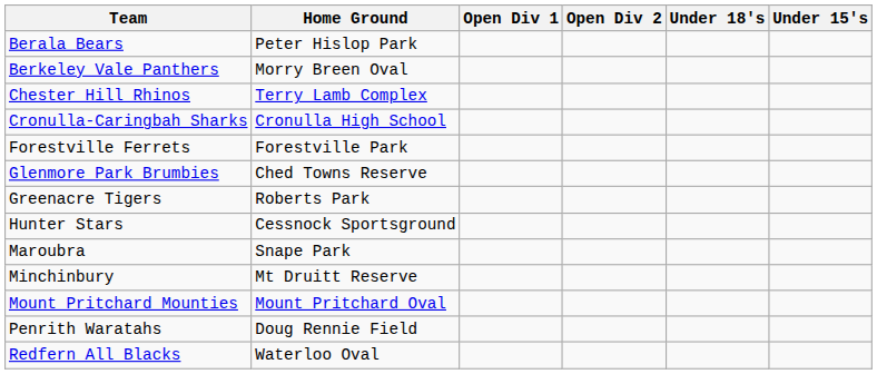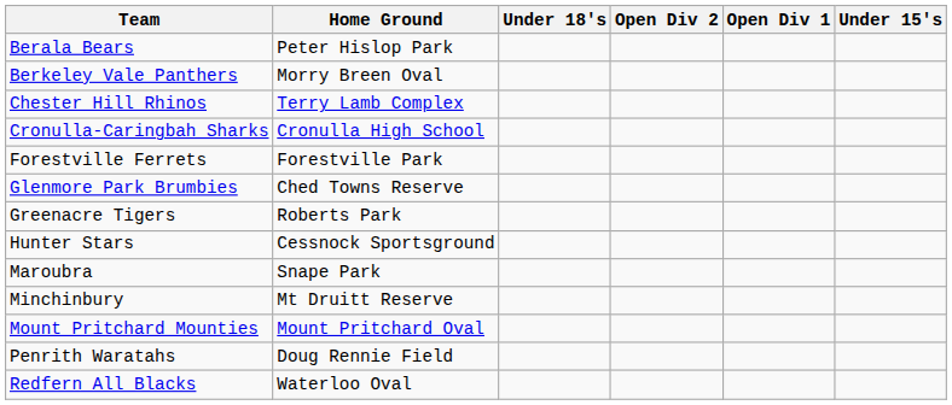columns swapped: Open Div 1 <-> Under 18's
